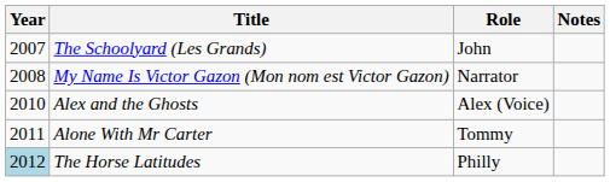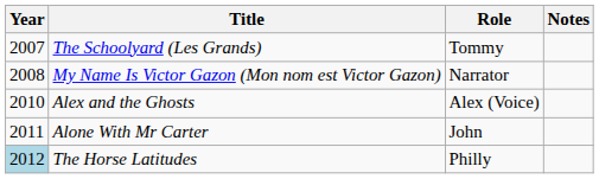The Schoolyard (Les Grands) | Role: John -> Tommy
Alone With Mr Carter | Role: Tommy -> John
